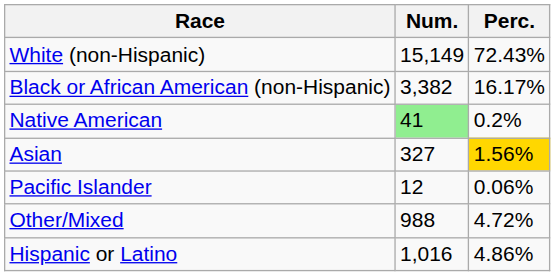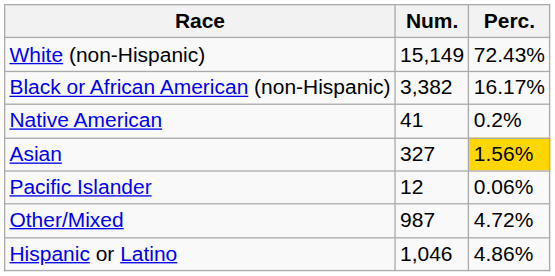Native American | Num.: lightgreen background -> no background
Other/Mixed | Num.: 988 -> 987
Hispanic or Latino | Num.: 1,016 -> 1,046
